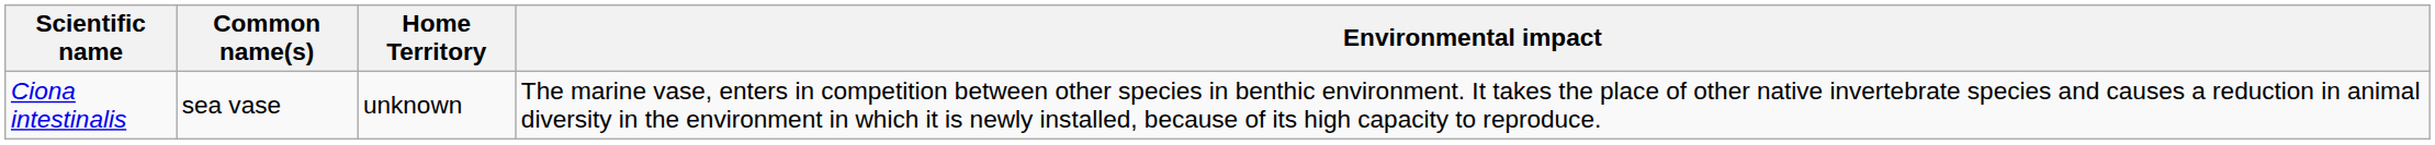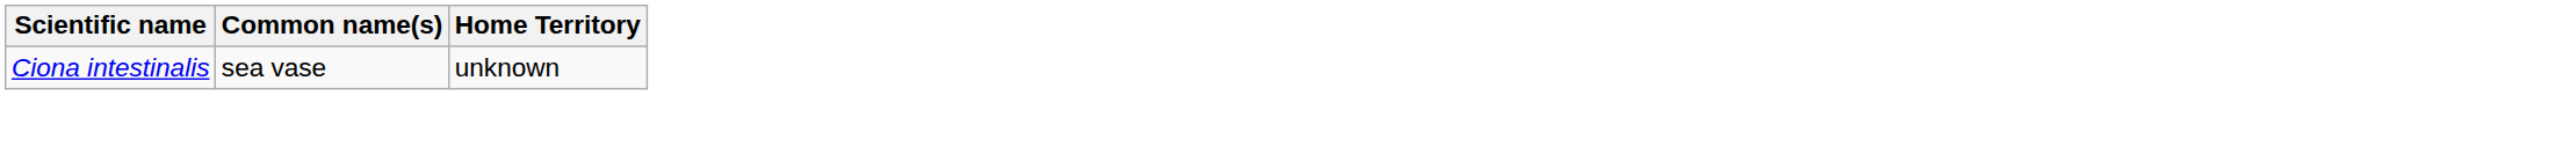- column: Environmental impact | The marine vase, enters in competition between other species in benthic environment. It takes the place of other native invertebrate species and causes a reduction in animal diversity in the environment in which it is newly installed, because of its high capacity to reproduce.
